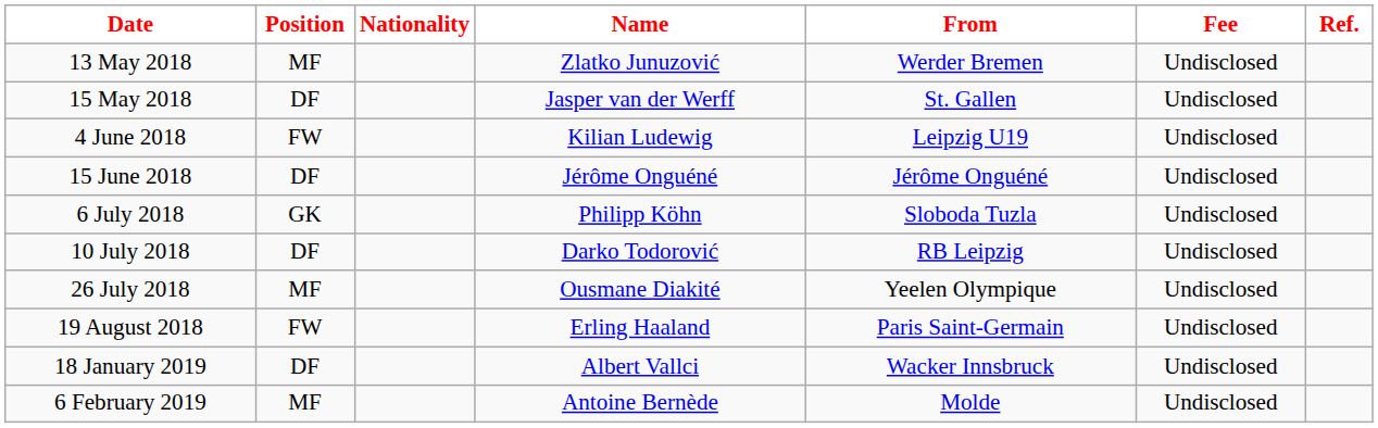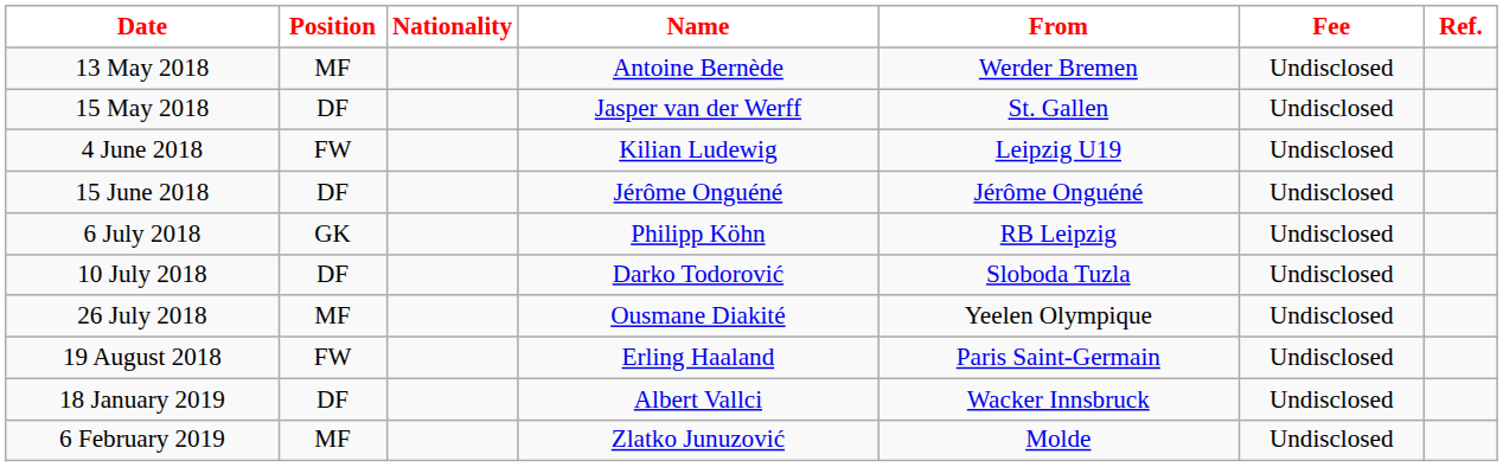13 May 2018 | Name: Zlatko Junuzović -> Antoine Bernède
6 July 2018 | From: Sloboda Tuzla -> RB Leipzig
10 July 2018 | From: RB Leipzig -> Sloboda Tuzla
6 February 2019 | Name: Antoine Bernède -> Zlatko Junuzović
